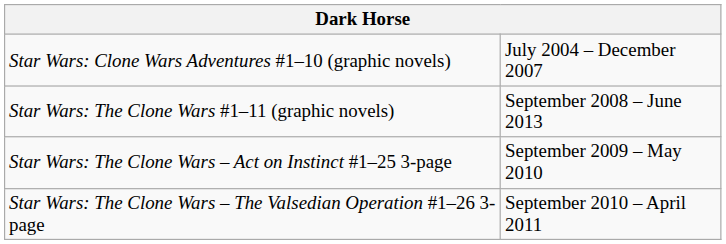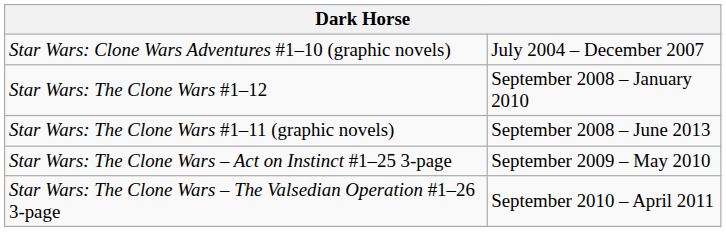+ row: Star Wars: The Clone Wars #1–12 | September 2008 – January 2010
